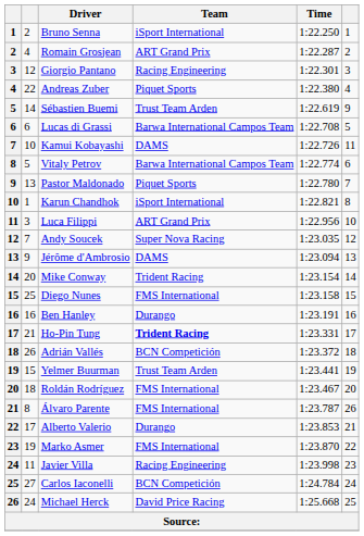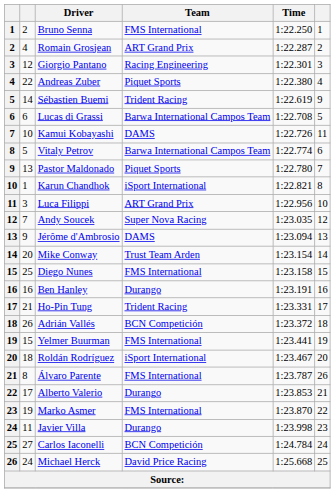Bruno Senna | Team: iSport International -> FMS International
Sébastien Buemi | Team: Trust Team Arden -> Trident Racing
Mike Conway | Team: Trident Racing -> Trust Team Arden
Ho-Pin Tung | Team: bold -> normal
Yelmer Buurman | Team: Trust Team Arden -> FMS International
Roldán Rodríguez | Team: FMS International -> iSport International
Javier Villa | Team: Racing Engineering -> Durango
